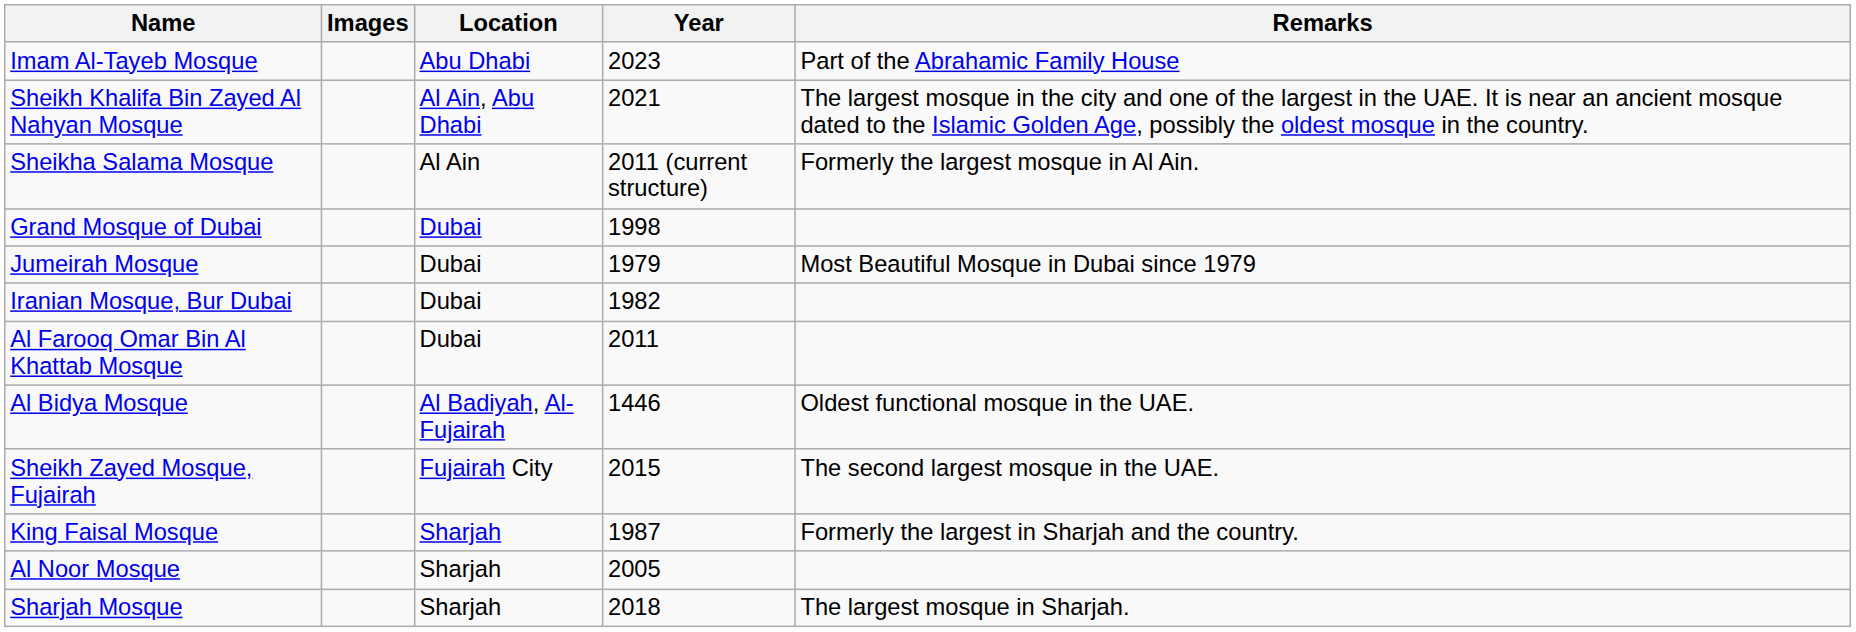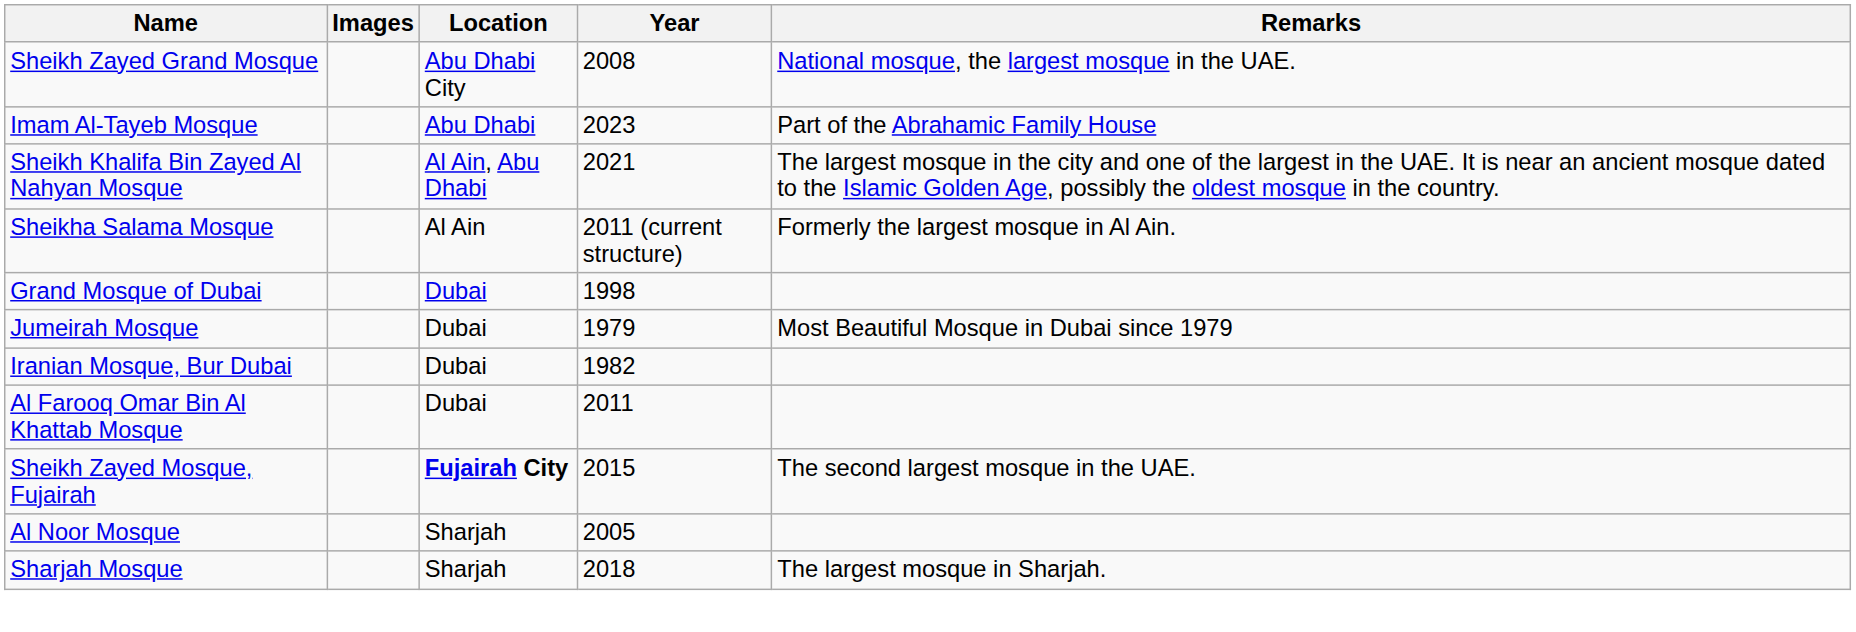+ row: Sheikh Zayed Grand Mosque | Abu Dhabi City | 2008 | National mosque, the largest mosque in the UAE.
- row: Al Bidya Mosque | Al Badiyah, Al-Fujairah | 1446 | Oldest functional mosque in the UAE.
Sheikh Zayed Mosque, Fujairah | Location: normal -> bold
- row: King Faisal Mosque | Sharjah | 1987 | Formerly the largest in Sharjah and the country.
